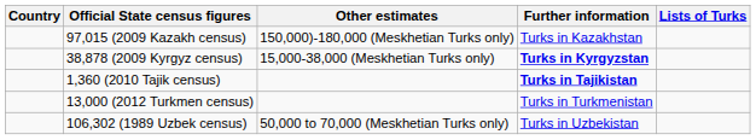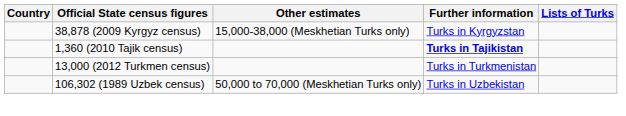- row: 97,015 (2009 Kazakh census) | 150,000)-180,000 (Meskhetian Turks only) | Turks in Kazakhstan
38,878 (2009 Kyrgyz census) | Further information: bold -> normal
